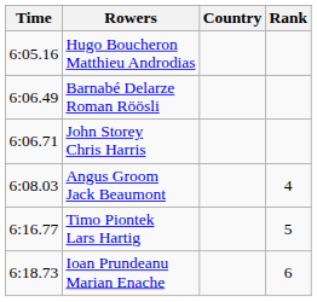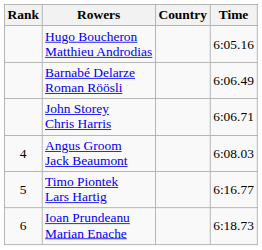columns swapped: Rank <-> Time
